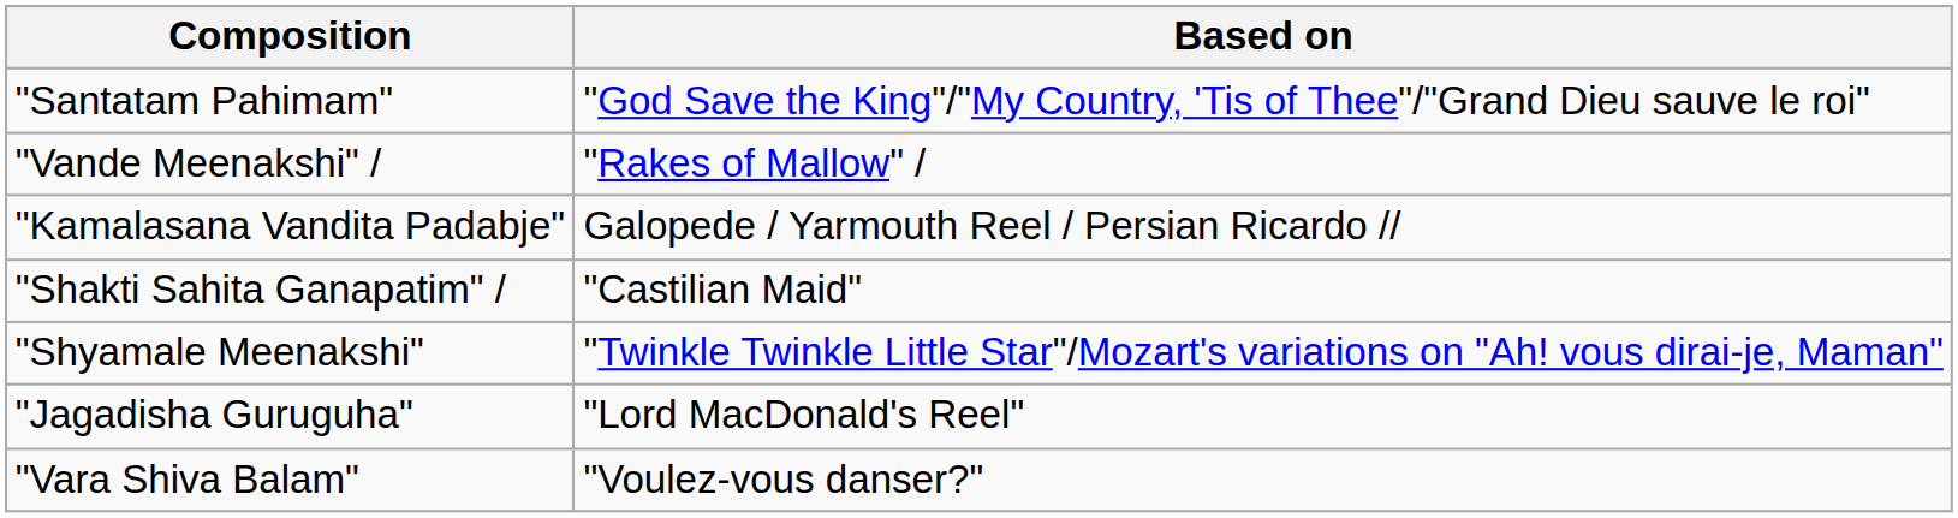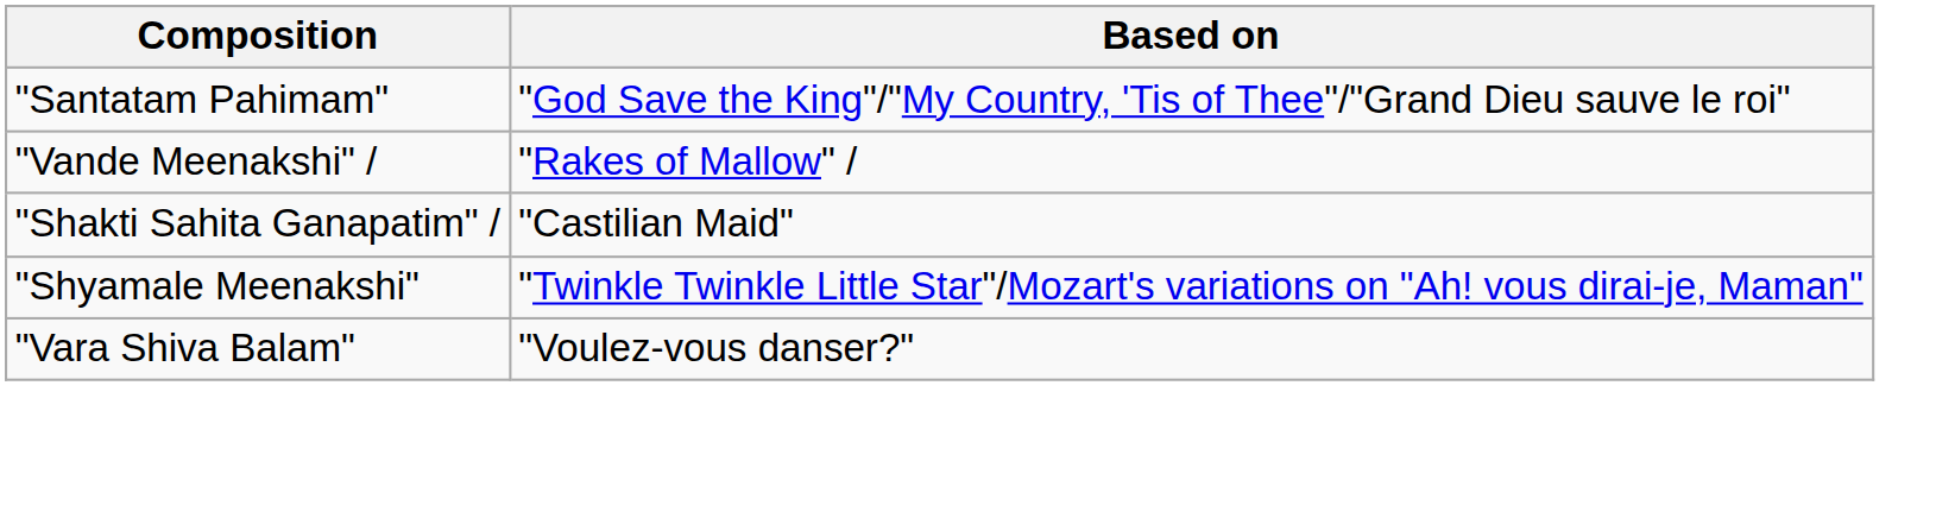- row: "Kamalasana Vandita Padabje" | Galopede / Yarmouth Reel / Persian Ricardo //
- row: "Jagadisha Guruguha" | "Lord MacDonald's Reel"
